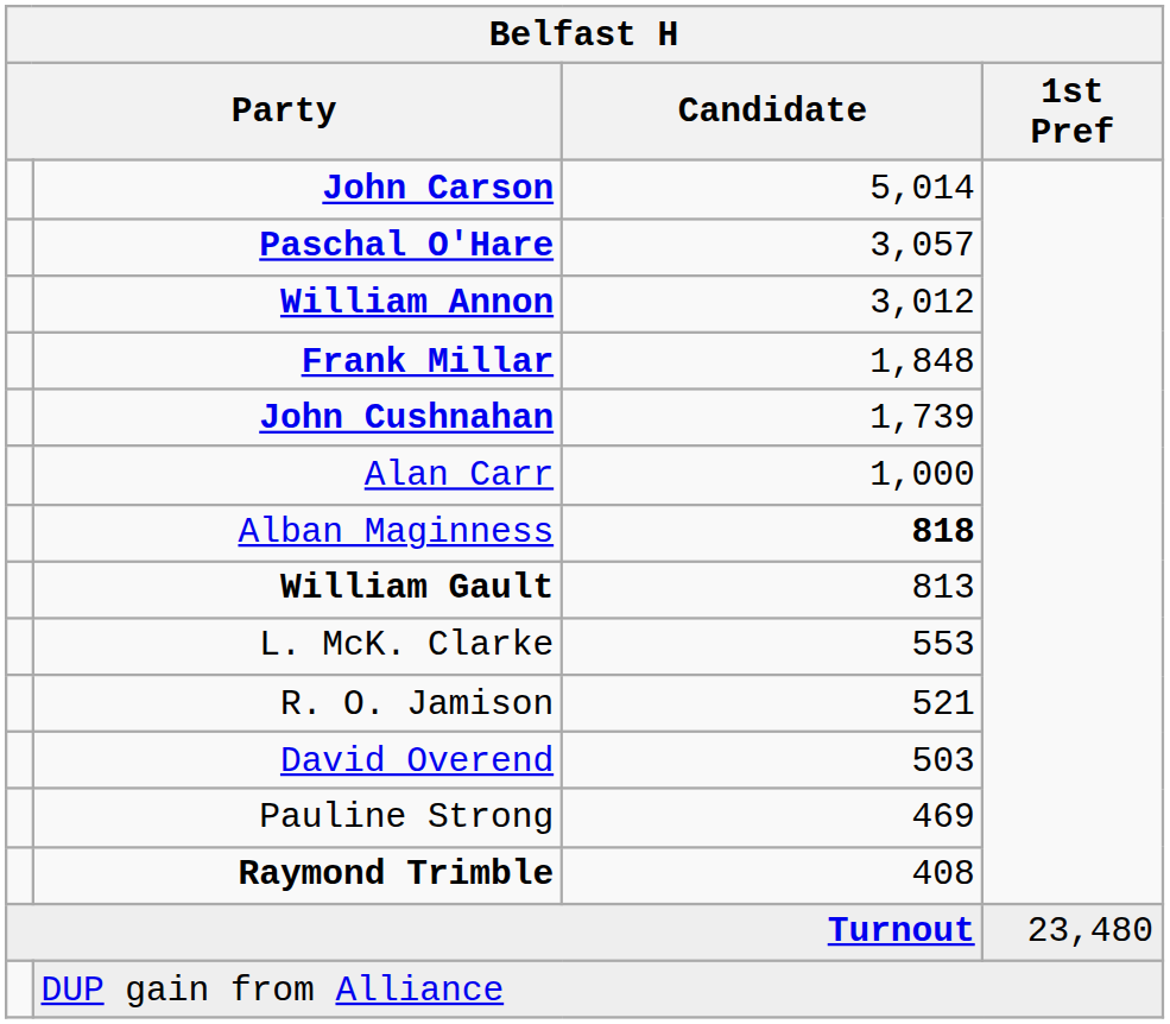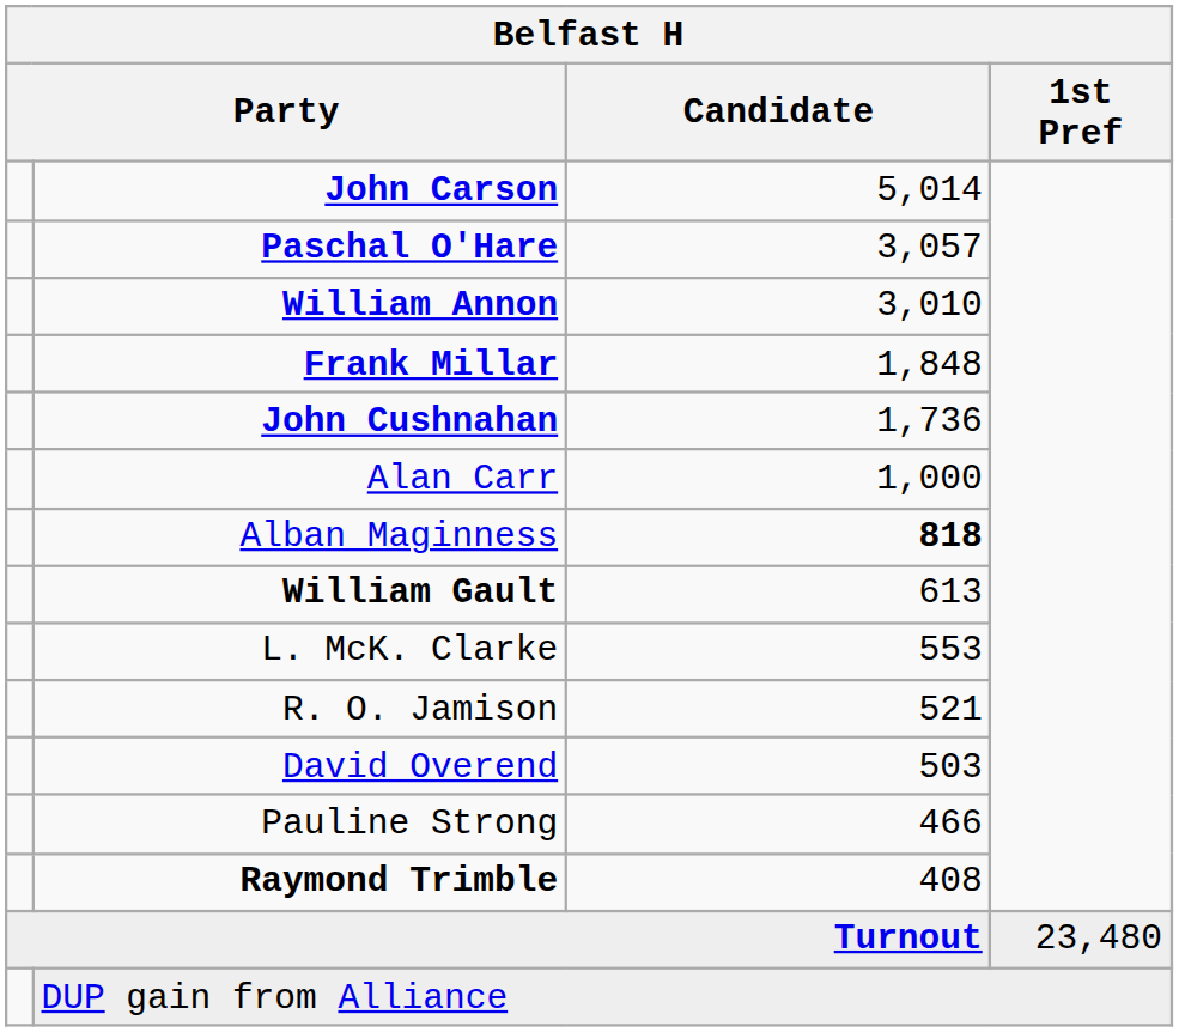William Annon | Candidate: 3,012 -> 3,010
John Cushnahan | Candidate: 1,739 -> 1,736
William Gault | Candidate: 813 -> 613
Pauline Strong | Candidate: 469 -> 466
